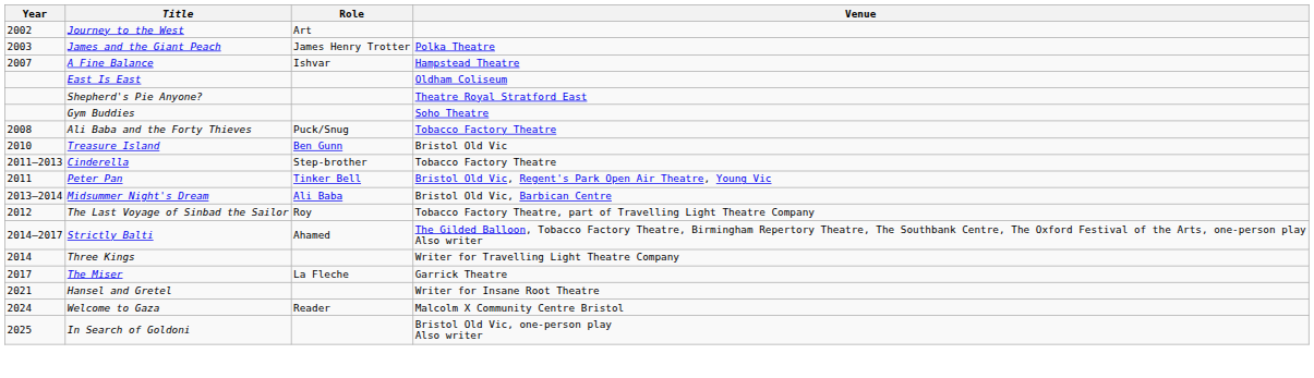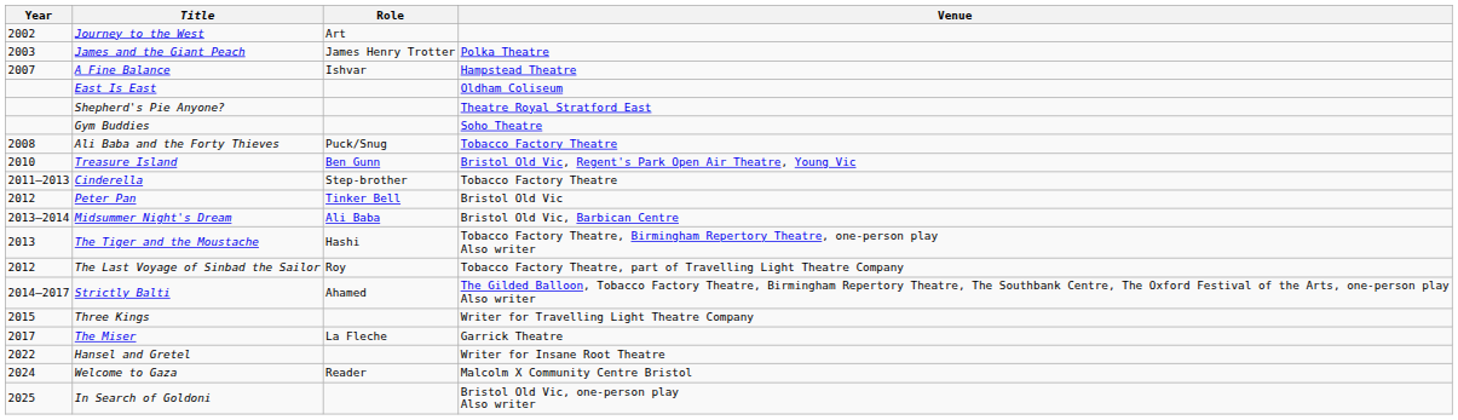Treasure Island | Venue: Bristol Old Vic -> Bristol Old Vic, Regent's Park Open Air Theatre, Young Vic
Peter Pan | Year: 2011 -> 2012
Peter Pan | Venue: Bristol Old Vic, Regent's Park Open Air Theatre, Young Vic -> Bristol Old Vic
+ row: 2013 | The Tiger and the Moustache | Hashi | Tobacco Factory Theatre, Birmingham Repertory Theatre, one-person play Also writer
Three Kings | Year: 2014 -> 2015
Hansel and Gretel | Year: 2021 -> 2022
